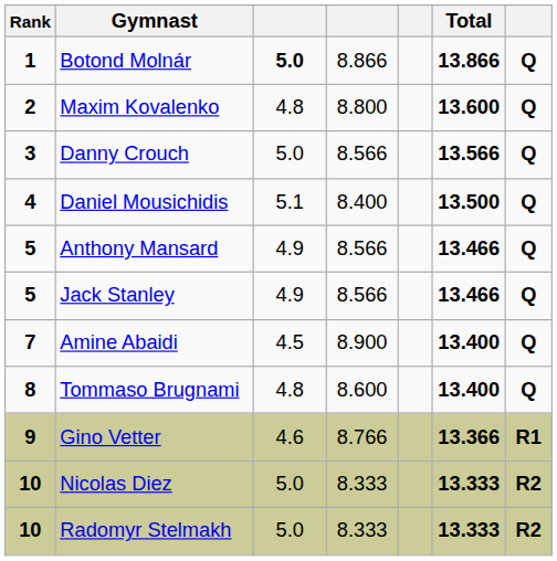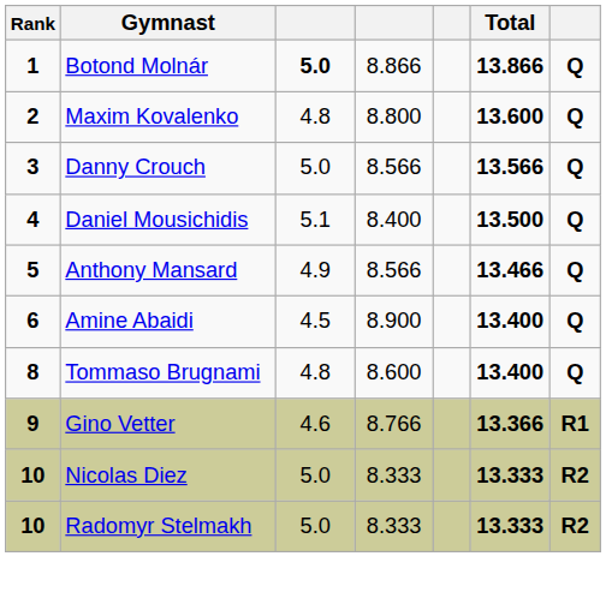- row: 5 | Jack Stanley | 4.9 | 8.566 | 13.466 | Q
Amine Abaidi | Rank: 7 -> 6
